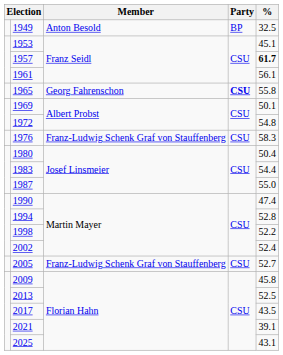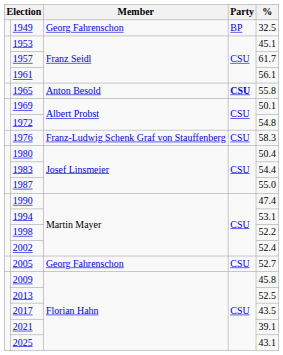1949 | Member: Anton Besold -> Georg Fahrenschon
1957 | %: bold -> normal
1965 | Member: Georg Fahrenschon -> Anton Besold
1994 | %: 52.8 -> 53.1
2005 | Member: Franz-Ludwig Schenk Graf von Stauffenberg -> Georg Fahrenschon
